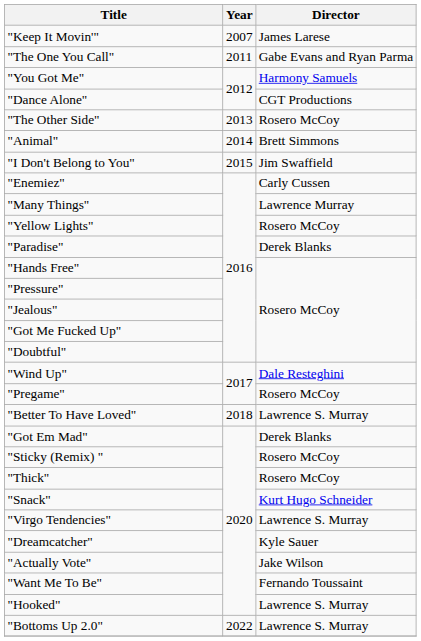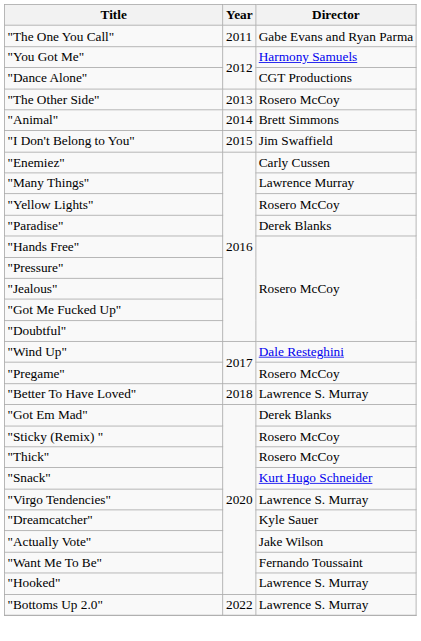- row: "Keep It Movin'" | 2007 | James Larese
